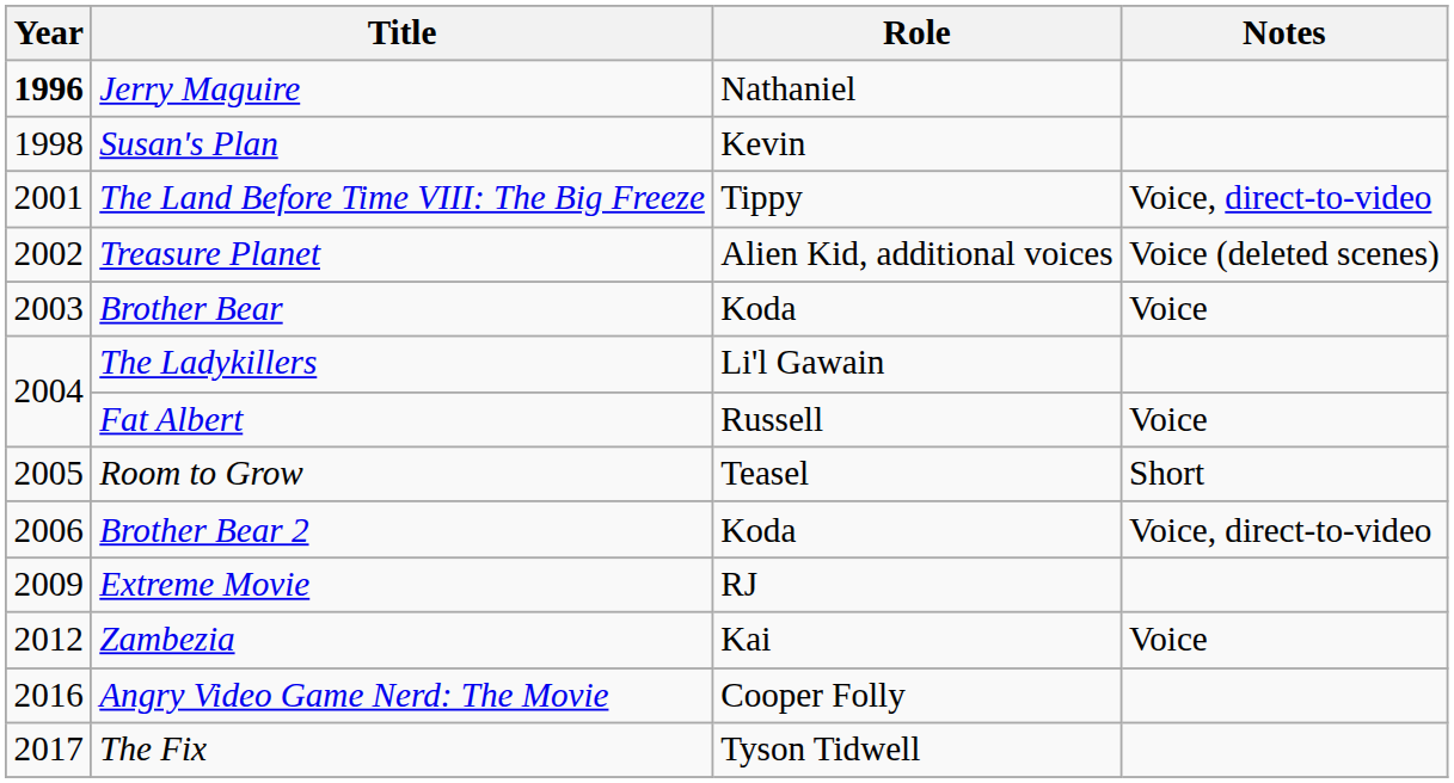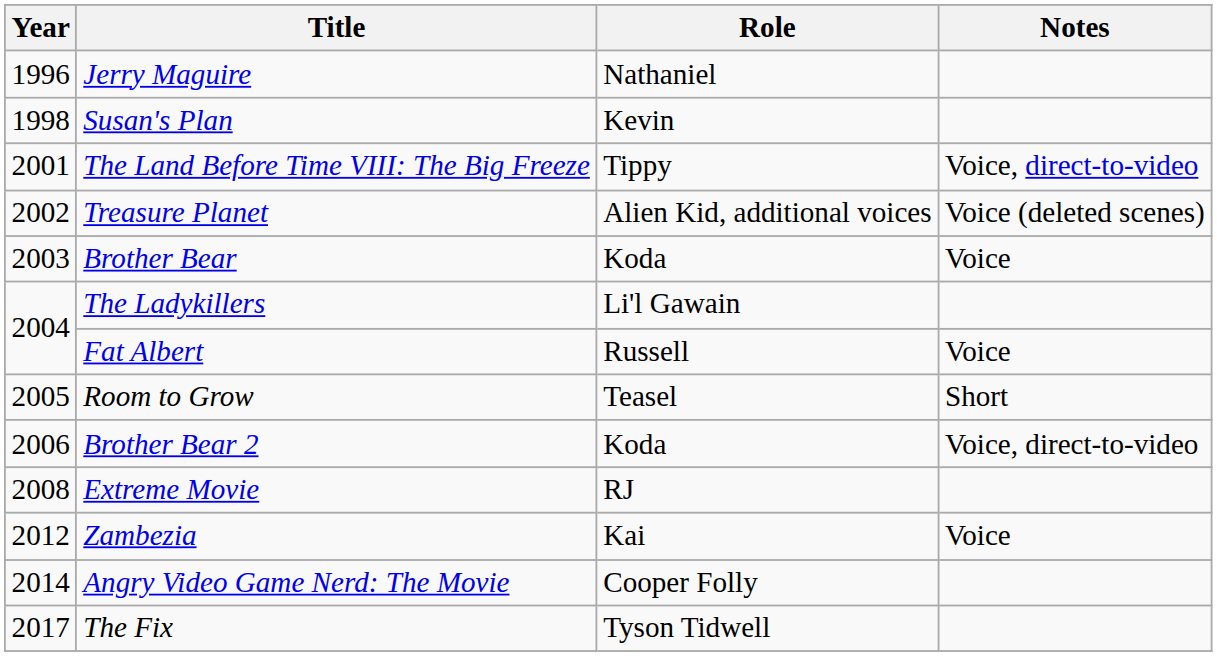Jerry Maguire | Year: bold -> normal
Extreme Movie | Year: 2009 -> 2008
Angry Video Game Nerd: The Movie | Year: 2016 -> 2014
